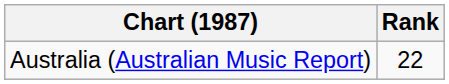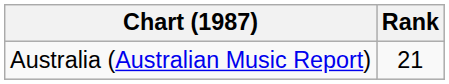Australia (Australian Music Report) | Rank: 22 -> 21
